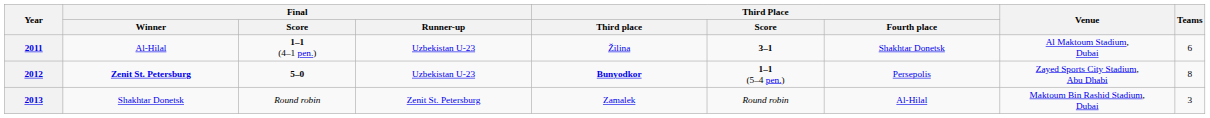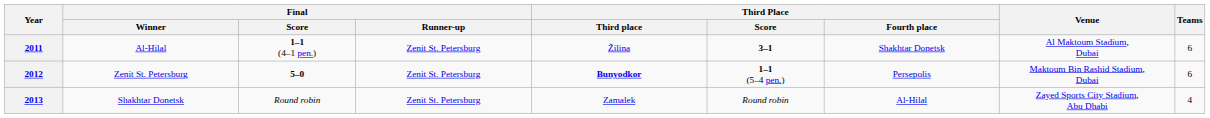2011 | Final / Runner-up: Uzbekistan U-23 -> Zenit St. Petersburg
2012 | Final / Winner: bold -> normal
2012 | Final / Runner-up: Uzbekistan U-23 -> Zenit St. Petersburg
2012 | Venue: Zayed Sports City Stadium, Abu Dhabi -> Maktoum Bin Rashid Stadium, Dubai
2012 | Teams: 8 -> 6
2013 | Venue: Maktoum Bin Rashid Stadium, Dubai -> Zayed Sports City Stadium, Abu Dhabi
2013 | Teams: 3 -> 4
